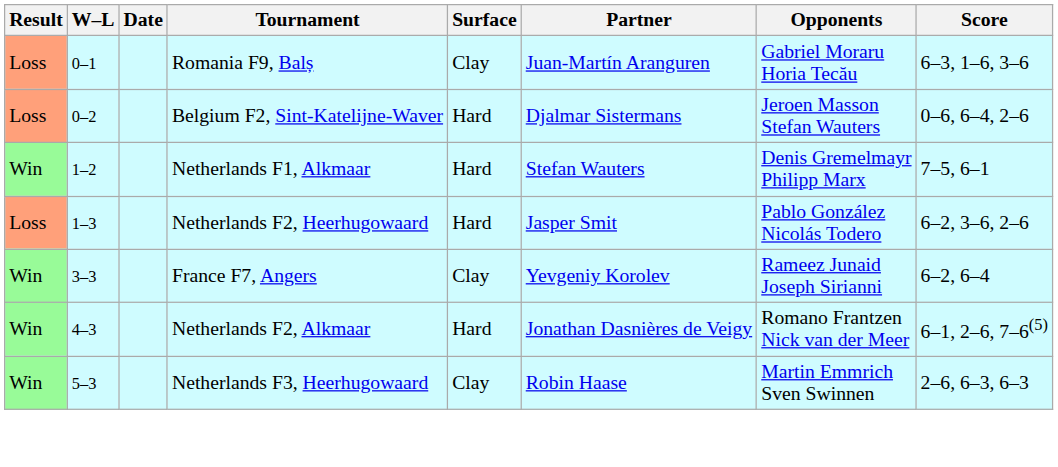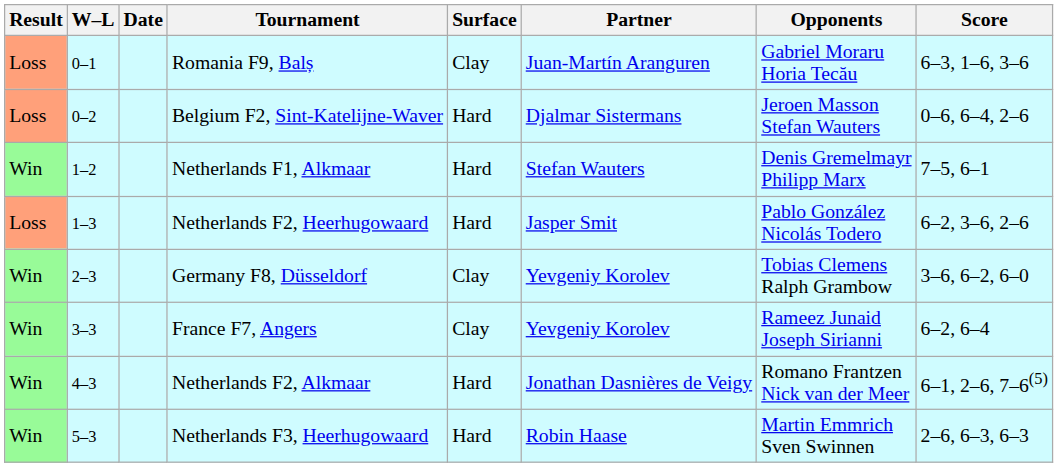+ row: Win | 2–3 | Germany F8, Düsseldorf | Clay | Yevgeniy Korolev | Tobias Clemens Ralph Grambow | 3–6, 6–2, 6–0
Netherlands F3, Heerhugowaard | Surface: Clay -> Hard
